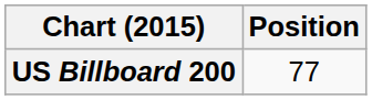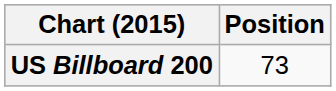US Billboard 200 | Position: 77 -> 73
